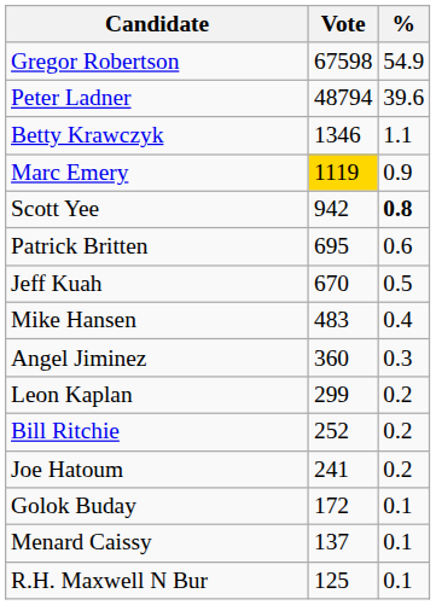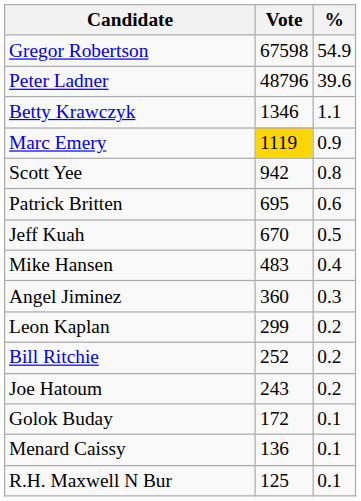Peter Ladner | Vote: 48794 -> 48796
Scott Yee | %: bold -> normal
Joe Hatoum | Vote: 241 -> 243
Menard Caissy | Vote: 137 -> 136
